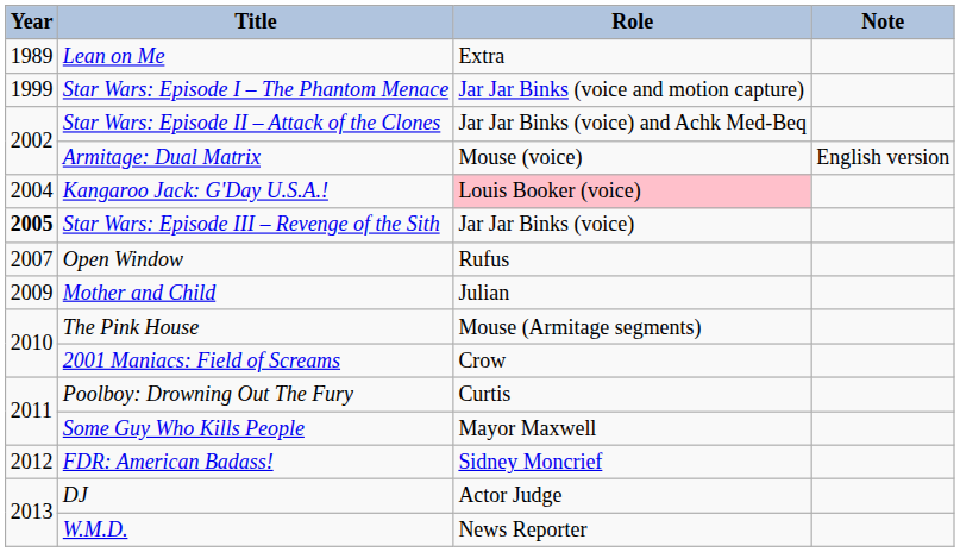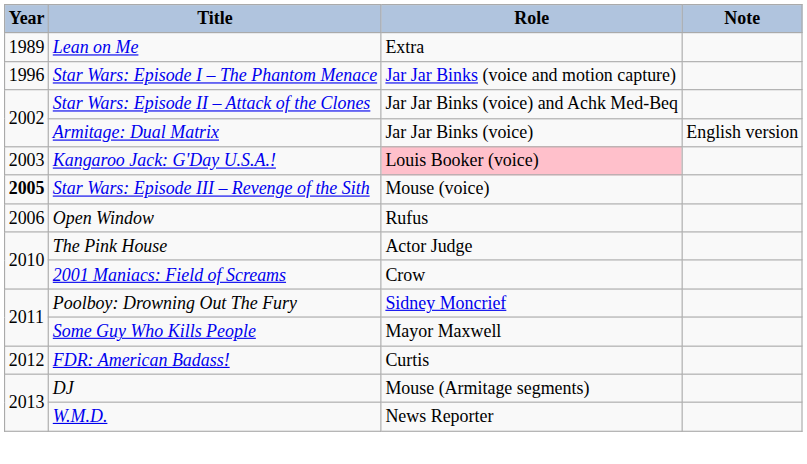Star Wars: Episode I – The Phantom Menace | Year: 1999 -> 1996
Armitage: Dual Matrix | Role: Mouse (voice) -> Jar Jar Binks (voice)
Kangaroo Jack: G'Day U.S.A.! | Year: 2004 -> 2003
Star Wars: Episode III – Revenge of the Sith | Role: Jar Jar Binks (voice) -> Mouse (voice)
Open Window | Year: 2007 -> 2006
- row: 2009 | Mother and Child | Julian
The Pink House | Role: Mouse (Armitage segments) -> Actor Judge
Poolboy: Drowning Out The Fury | Role: Curtis -> Sidney Moncrief
FDR: American Badass! | Role: Sidney Moncrief -> Curtis
DJ | Role: Actor Judge -> Mouse (Armitage segments)
